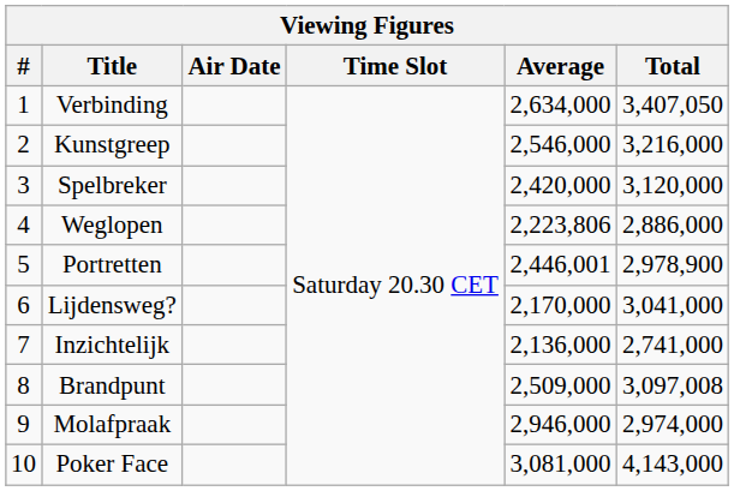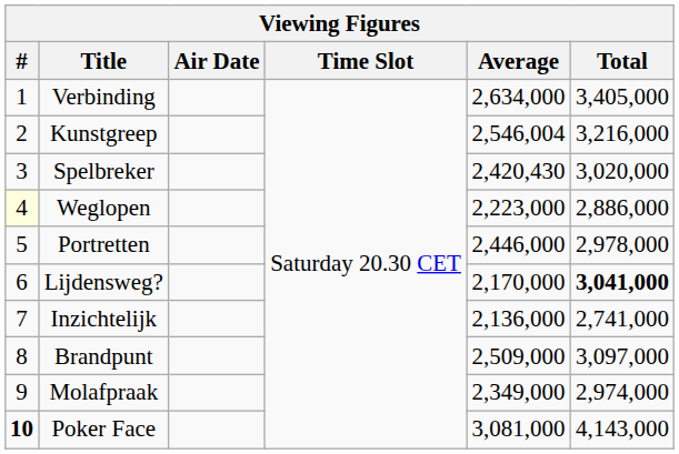Verbinding | Total: 3,407,050 -> 3,405,000
Kunstgreep | Average: 2,546,000 -> 2,546,004
Spelbreker | Average: 2,420,000 -> 2,420,430
Spelbreker | Total: 3,120,000 -> 3,020,000
Weglopen | #: no background -> lightyellow background
Weglopen | Average: 2,223,806 -> 2,223,000
Portretten | Average: 2,446,001 -> 2,446,000
Portretten | Total: 2,978,900 -> 2,978,000
Lijdensweg? | Total: normal -> bold
Brandpunt | Total: 3,097,008 -> 3,097,000
Molafpraak | Average: 2,946,000 -> 2,349,000
Poker Face | #: normal -> bold
